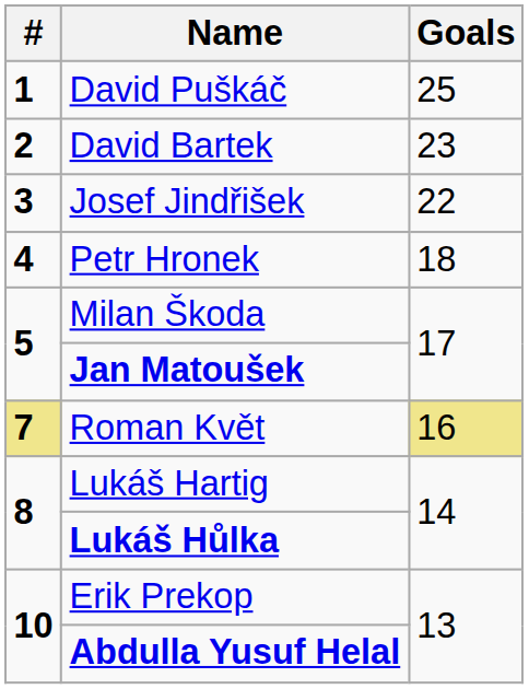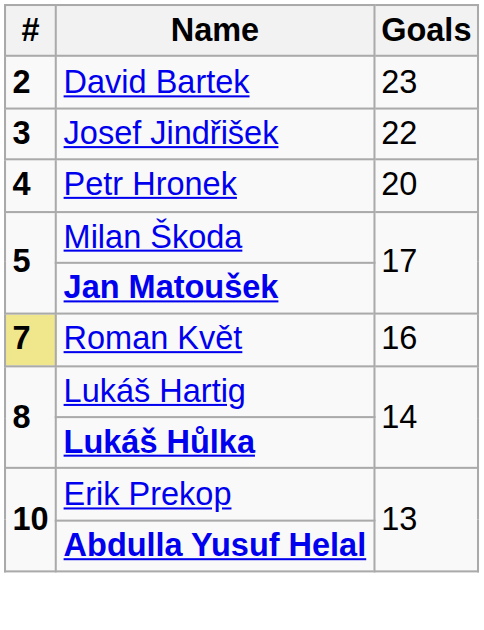- row: 1 | David Puškáč | 25
Petr Hronek | Goals: 18 -> 20
Roman Květ | Goals: khaki background -> no background
